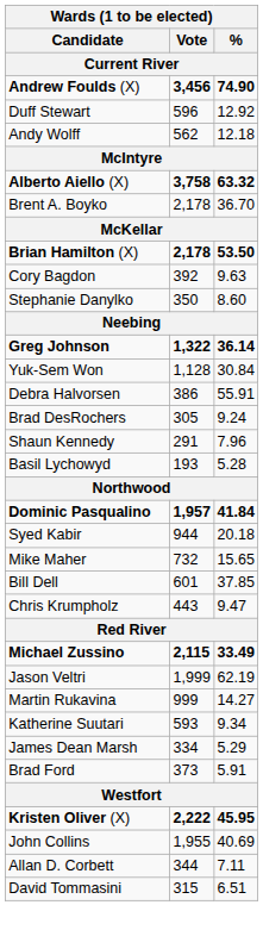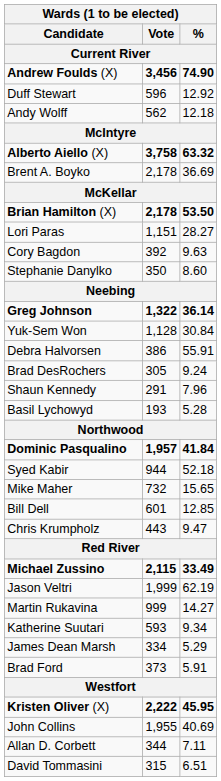Brent A. Boyko | %: 36.70 -> 36.69
+ row: Lori Paras | 1,151 | 28.27
Syed Kabir | %: 20.18 -> 52.18
Bill Dell | %: 37.85 -> 12.85
